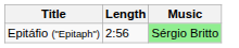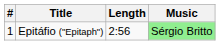+ column: # | 1
